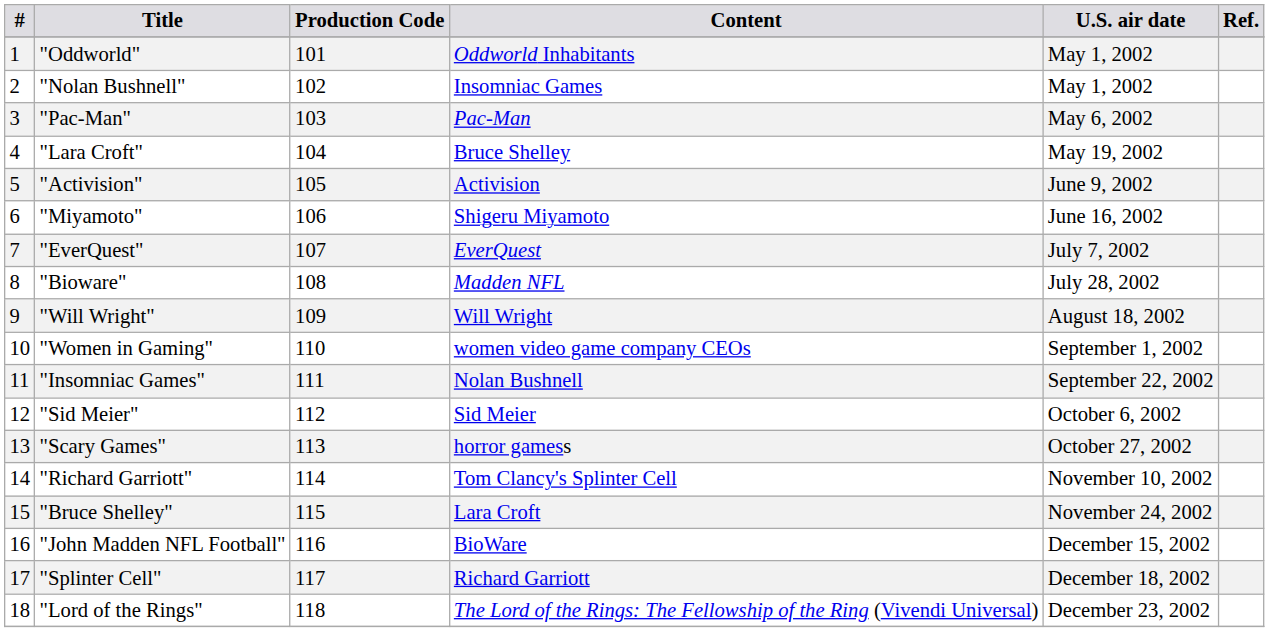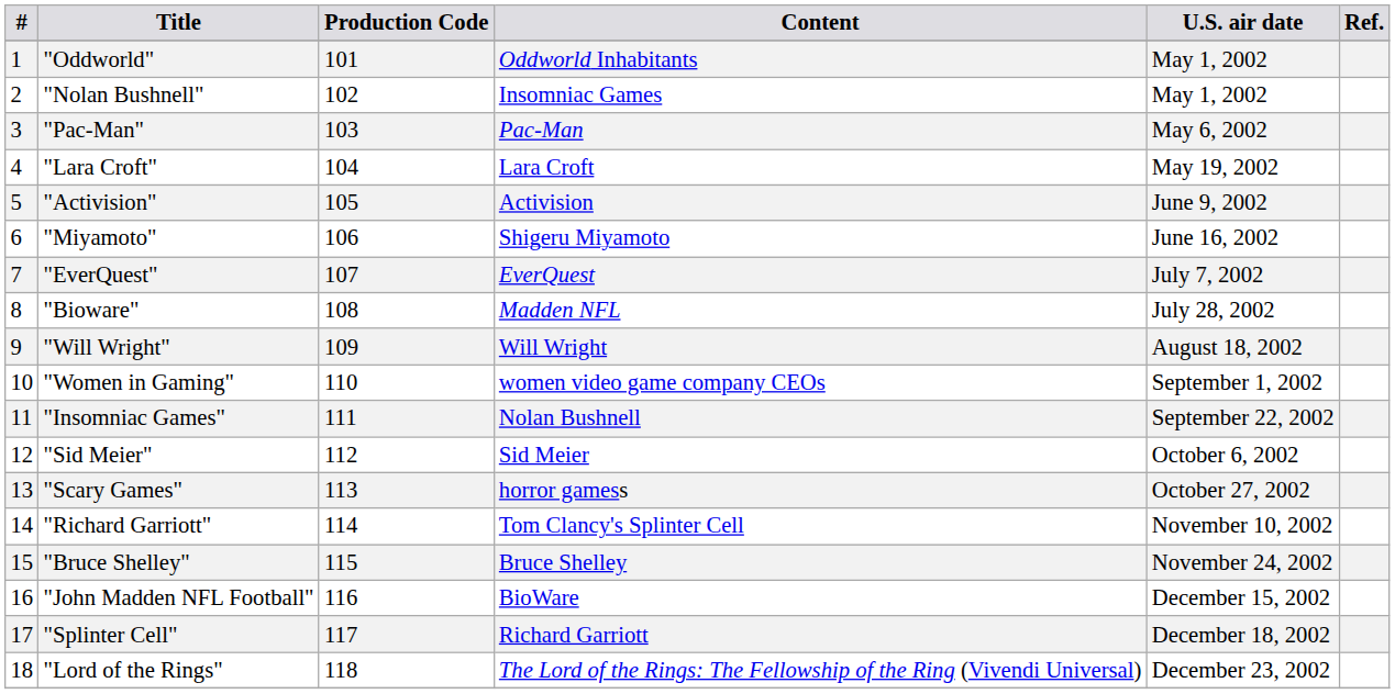"Lara Croft" | Content: Bruce Shelley -> Lara Croft
"Bruce Shelley" | Content: Lara Croft -> Bruce Shelley
